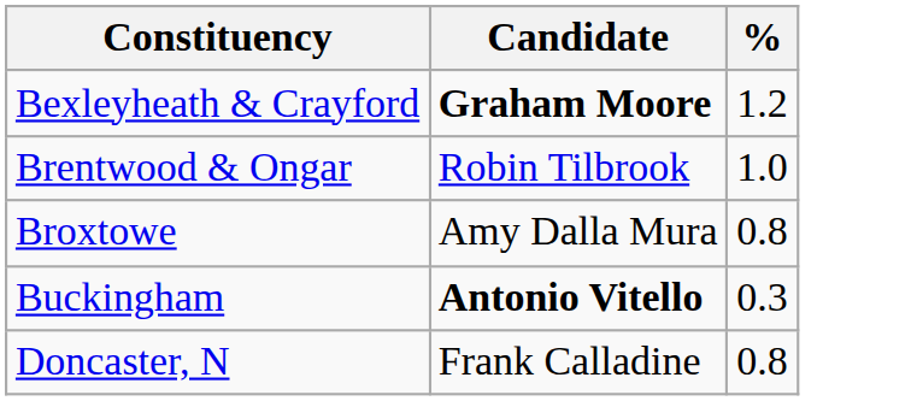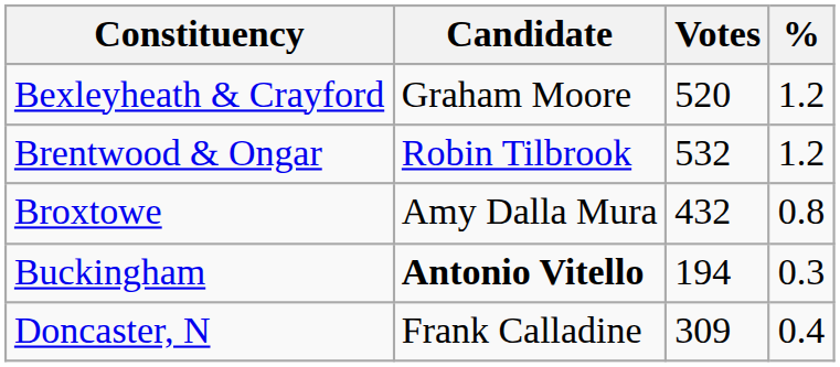+ column: Votes | 520 | 532 | 432 | 194 | 309
Bexleyheath & Crayford | Candidate: bold -> normal
Brentwood & Ongar | %: 1.0 -> 1.2
Doncaster, N | %: 0.8 -> 0.4
